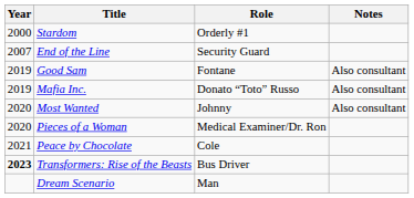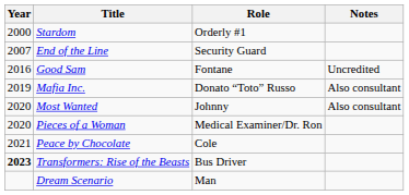Good Sam | Year: 2019 -> 2016
Good Sam | Notes: Also consultant -> Uncredited
